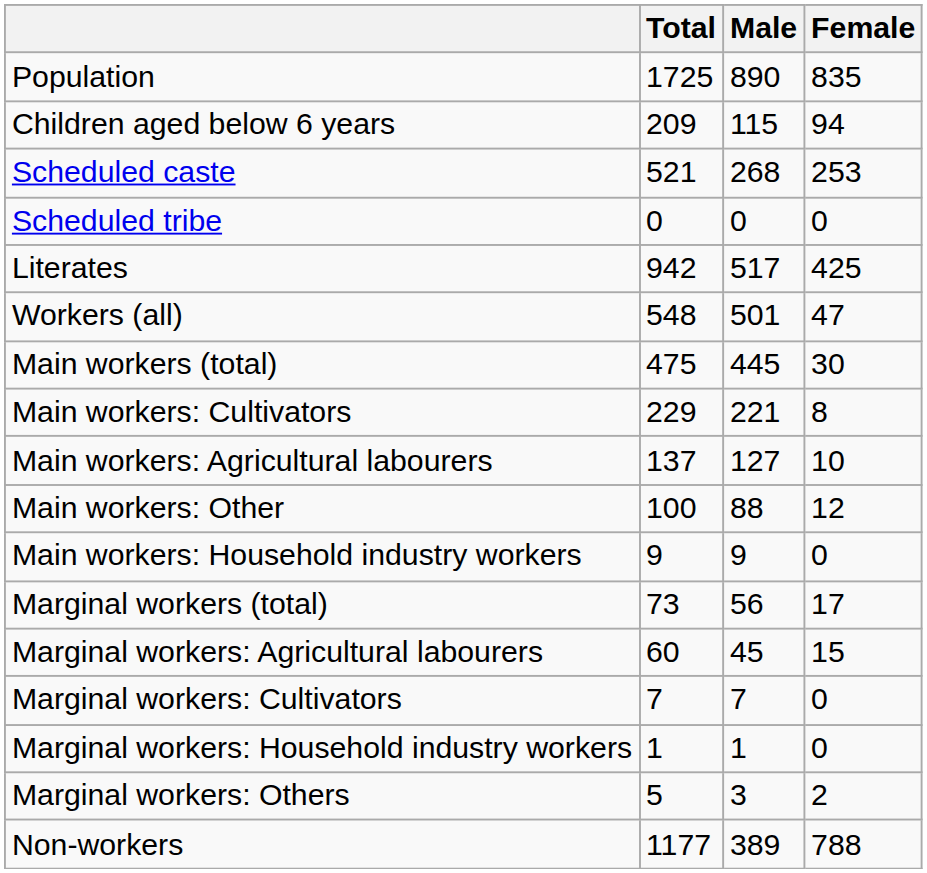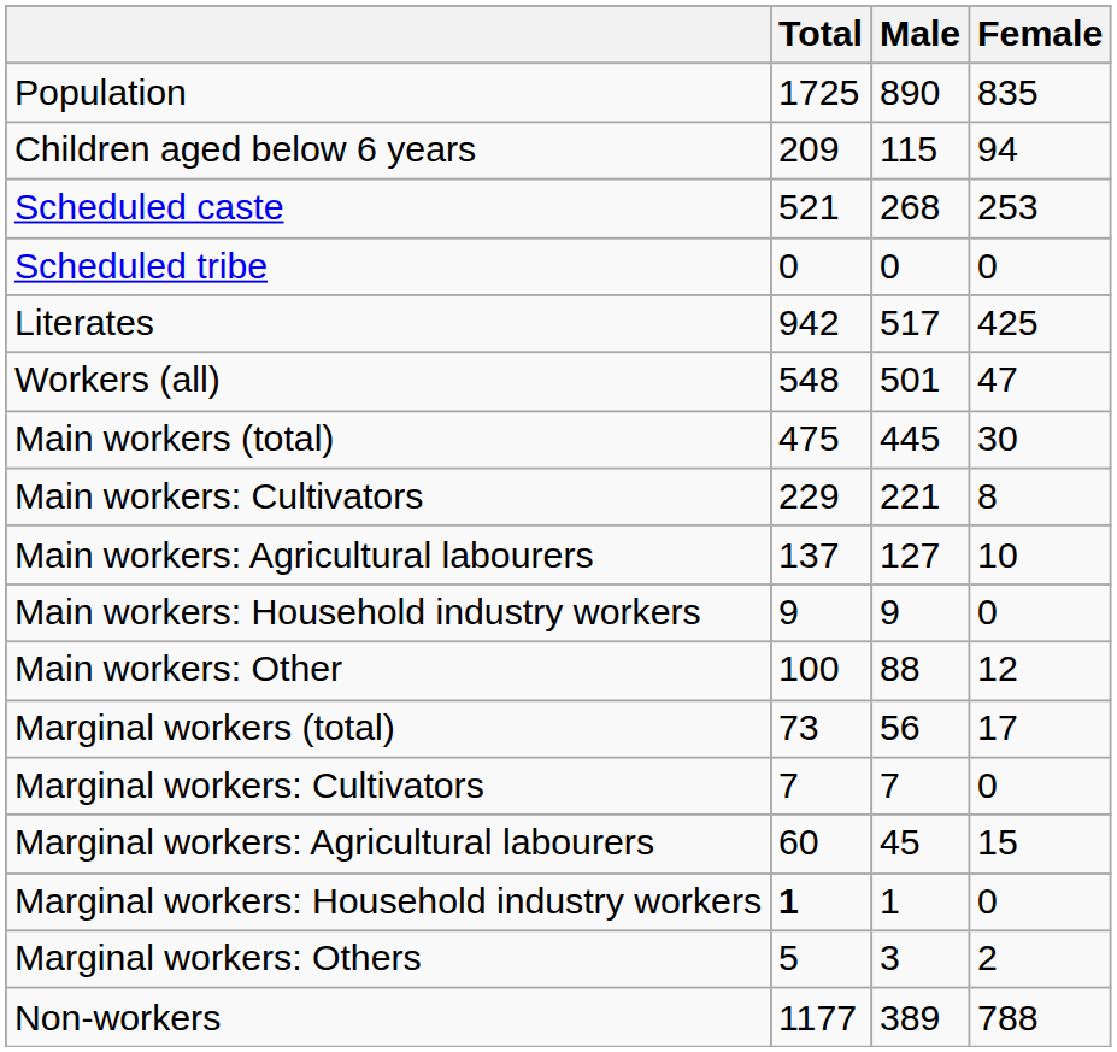rows swapped: Main workers: Household industry workers <-> Main workers: Other
rows swapped: Marginal workers: Cultivators <-> Marginal workers: Agricultural labourers
Marginal workers: Household industry workers | Total: normal -> bold
